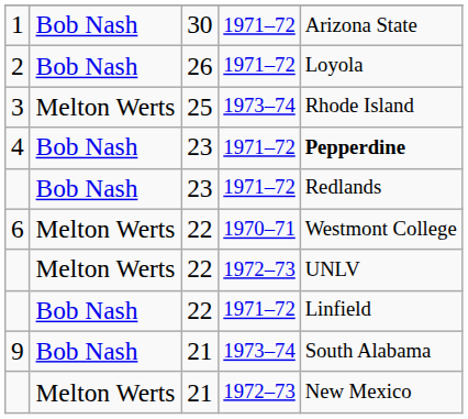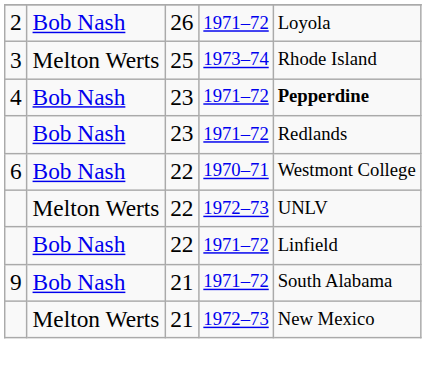- row: 1 | Bob Nash | 30 | 1971–72 | Arizona State
6 | column 2: Melton Werts -> Bob Nash
9 | column 4: 1973–74 -> 1971–72
